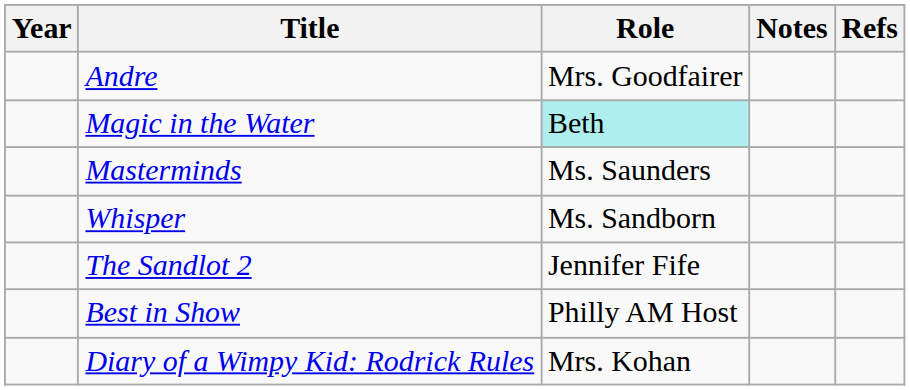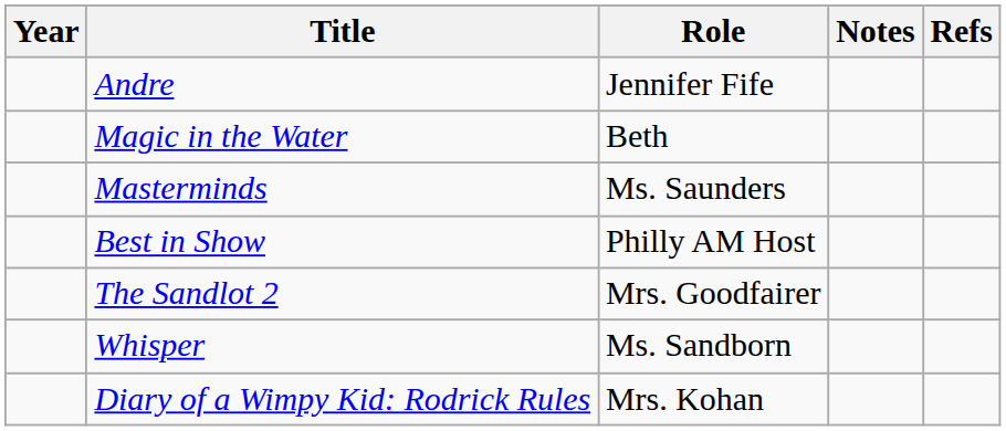Andre | Role: Mrs. Goodfairer -> Jennifer Fife
Magic in the Water | Role: paleturquoise background -> no background
rows swapped: Best in Show <-> Whisper
The Sandlot 2 | Role: Jennifer Fife -> Mrs. Goodfairer
